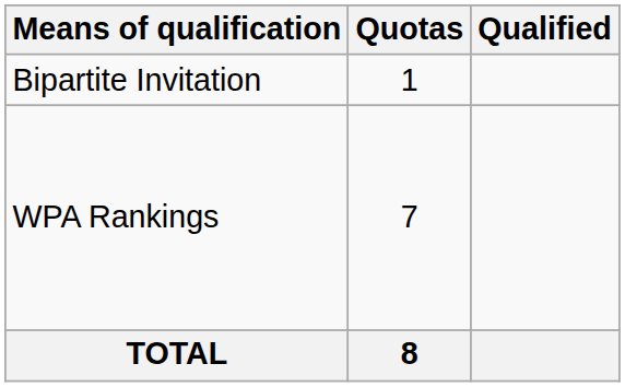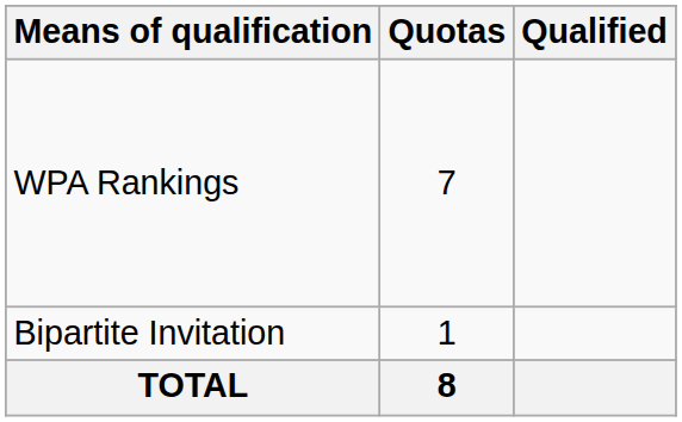rows swapped: WPA Rankings <-> Bipartite Invitation
